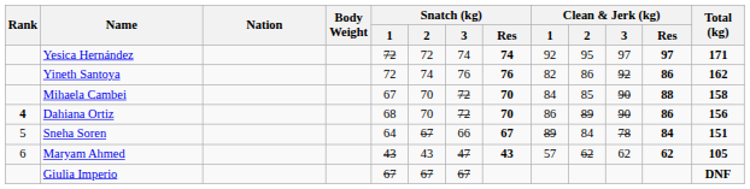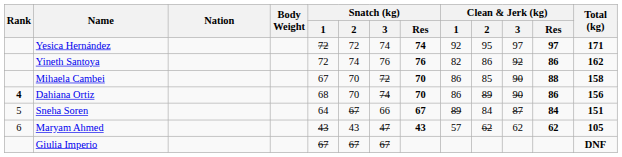Mihaela Cambei | Clean & Jerk (kg) / 1: 84 -> 86
Dahiana Ortiz | Snatch (kg) / 3: 72 -> 74
Sneha Soren | Clean & Jerk (kg) / 3: 78 -> 87
